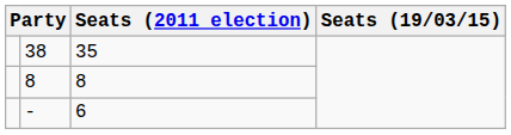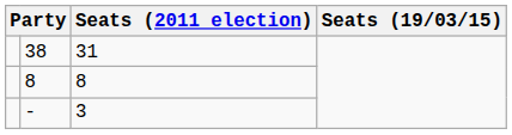38 | Seats (2011 election): 35 -> 31
- | Seats (2011 election): 6 -> 3
